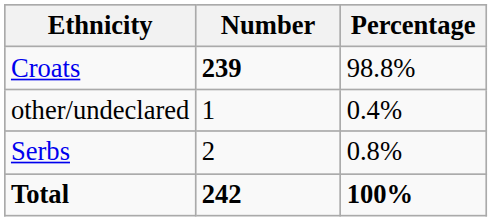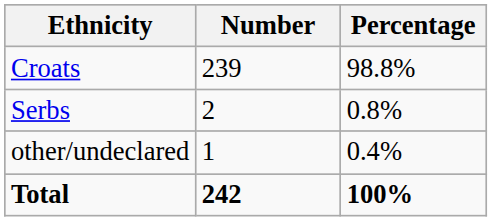Croats | Number: bold -> normal
rows swapped: Serbs <-> other/undeclared
